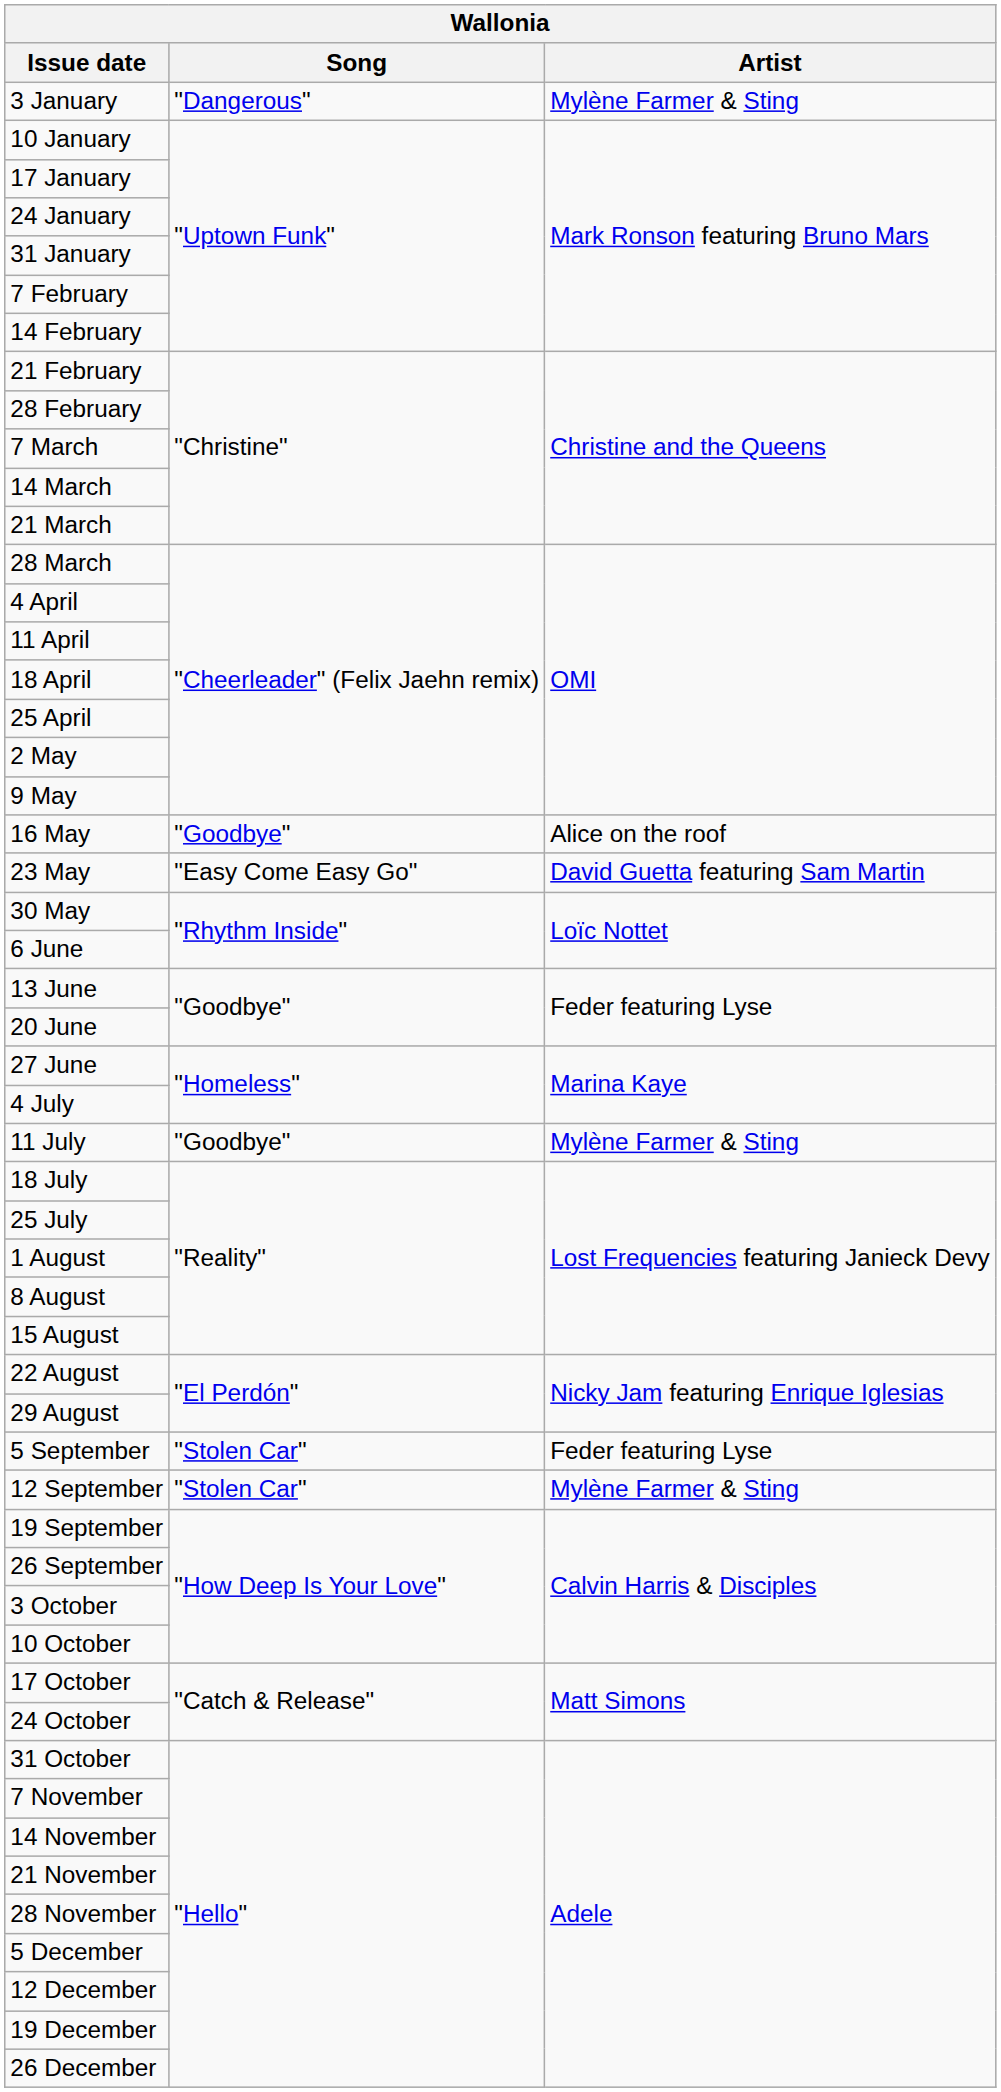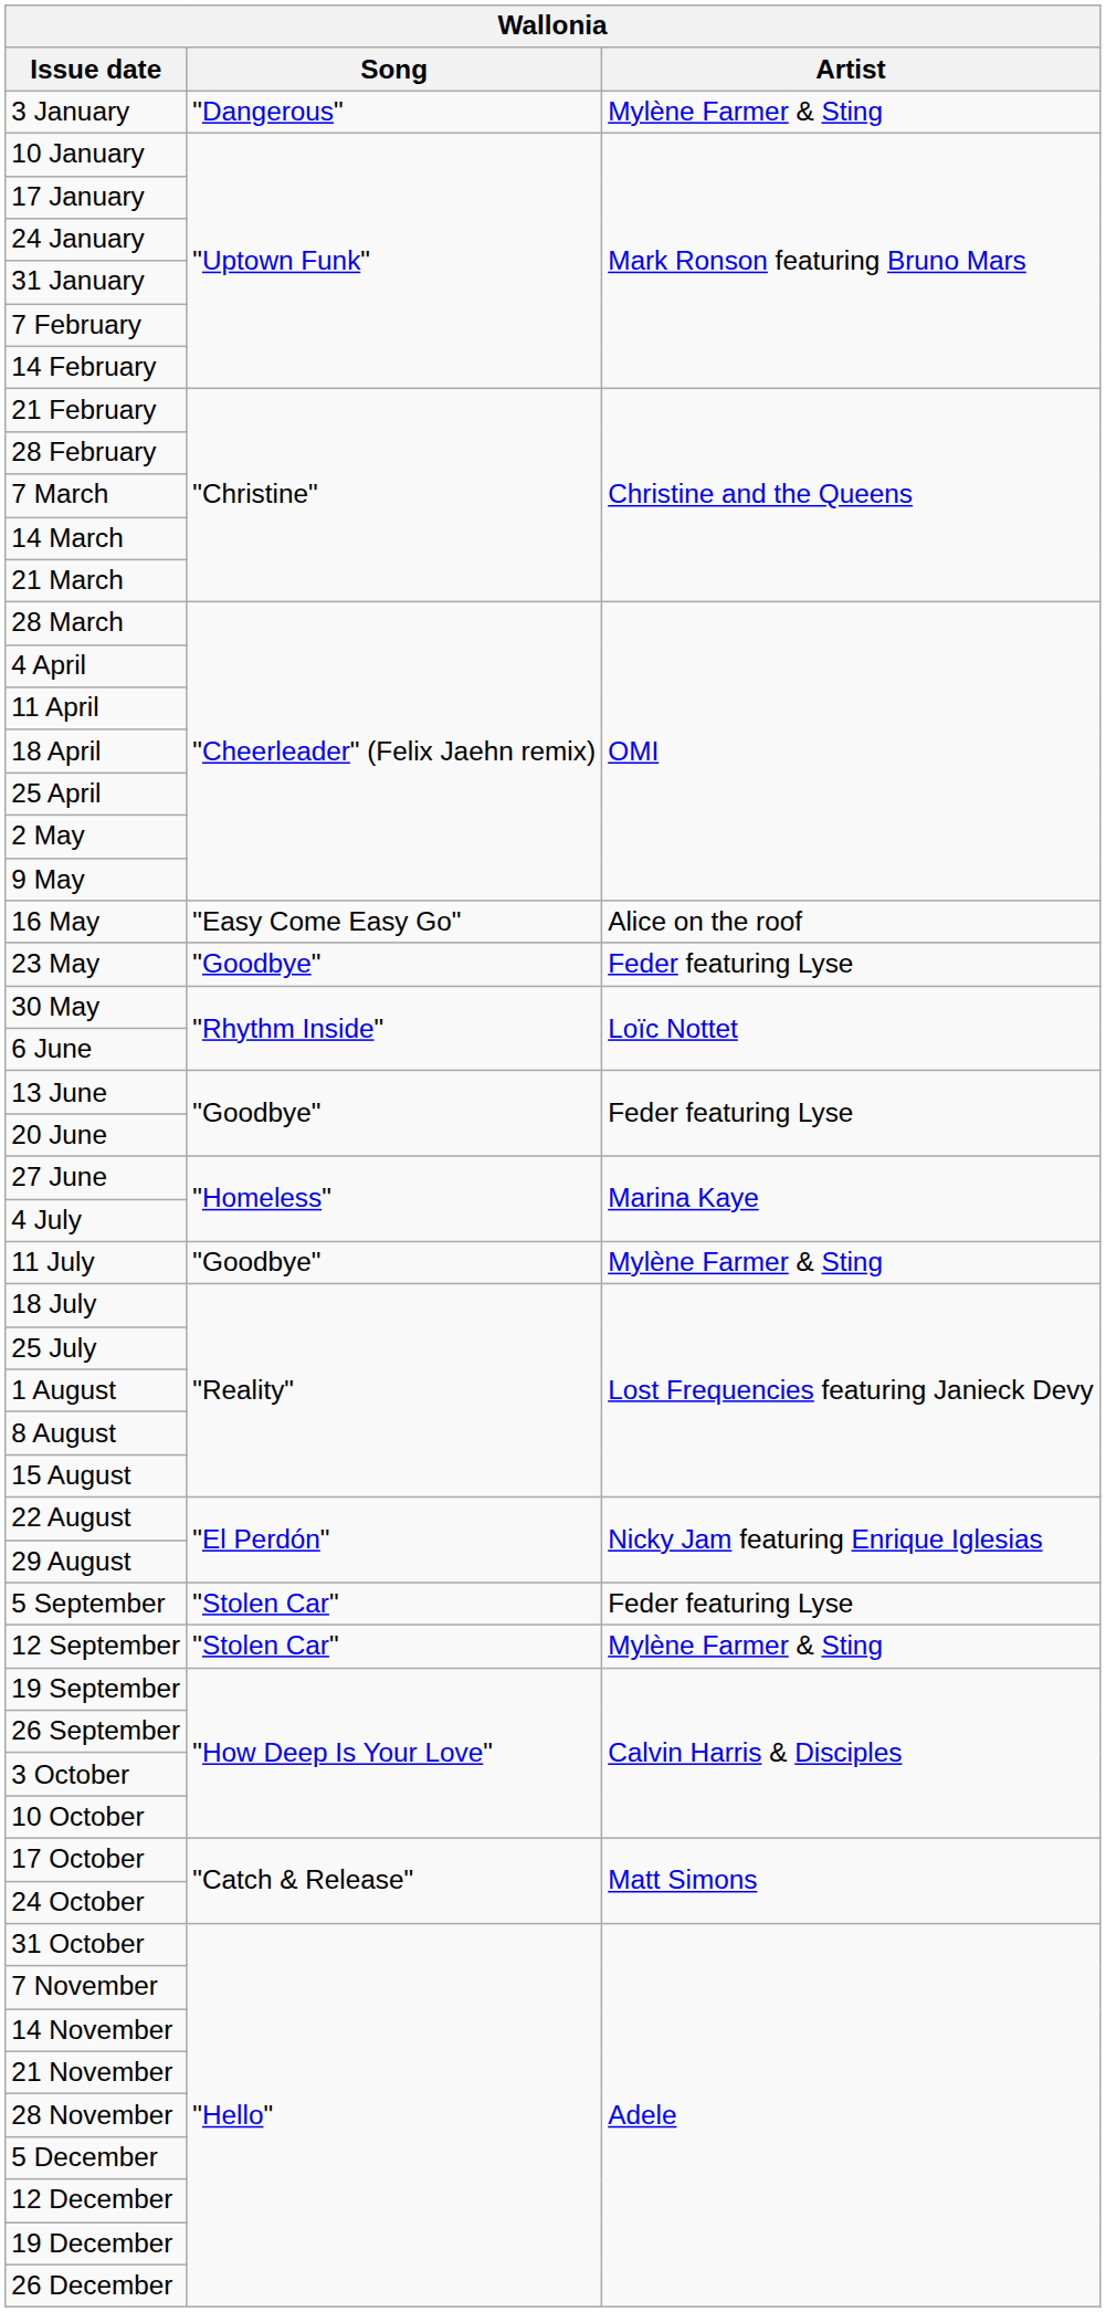16 May | Song: "Goodbye" -> "Easy Come Easy Go"
23 May | Song: "Easy Come Easy Go" -> "Goodbye"
23 May | Artist: David Guetta featuring Sam Martin -> Feder featuring Lyse
